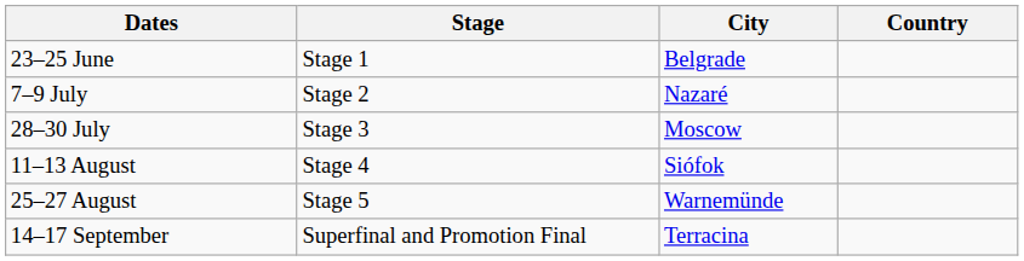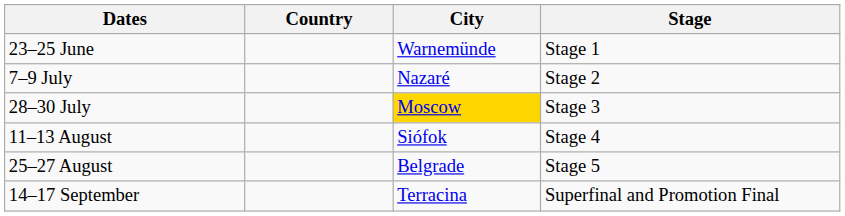columns swapped: Country <-> Stage
23–25 June | City: Belgrade -> Warnemünde
28–30 July | City: no background -> gold background
25–27 August | City: Warnemünde -> Belgrade
